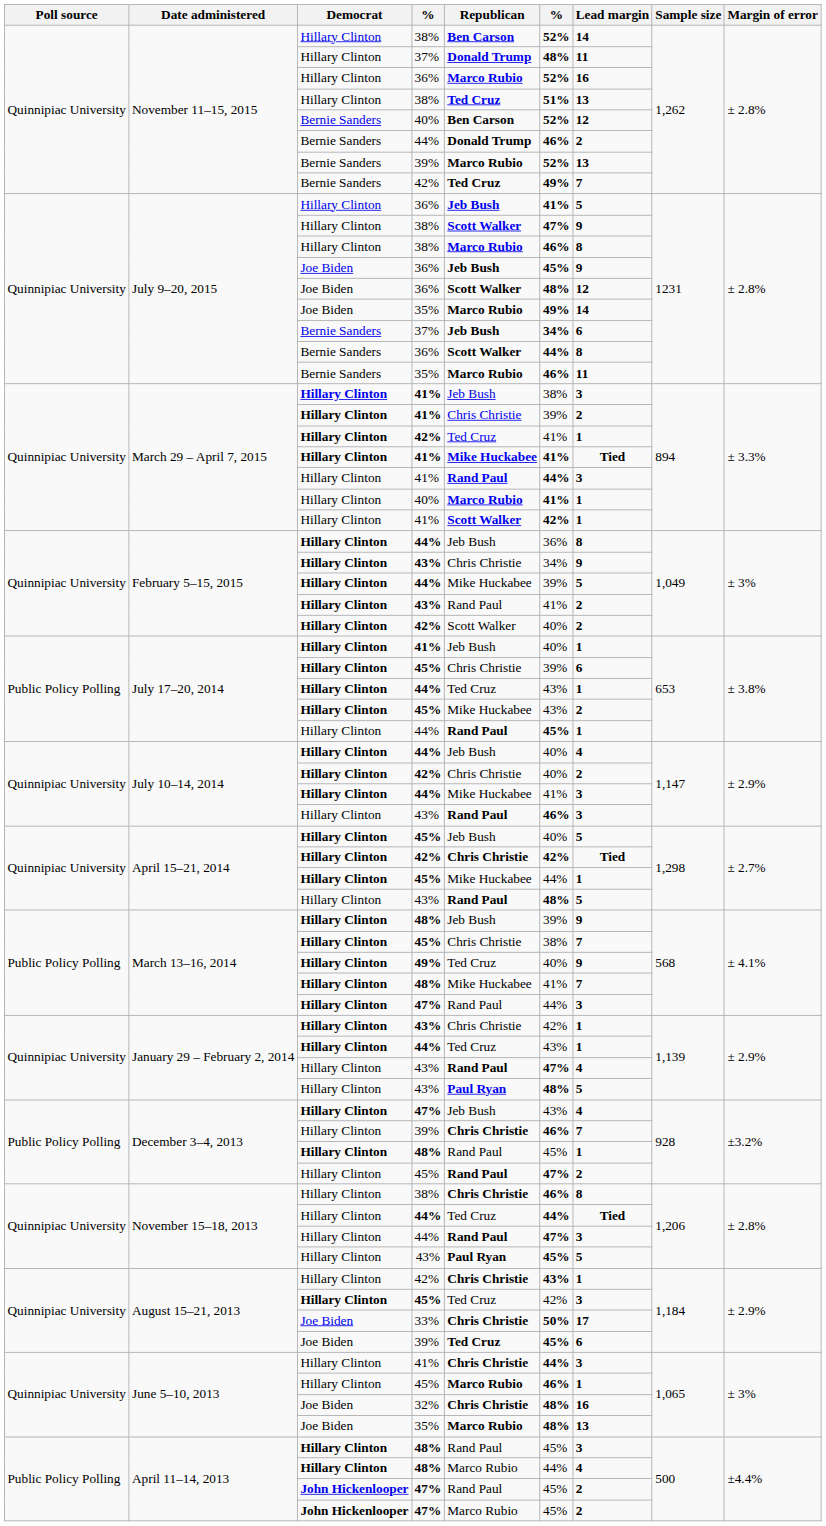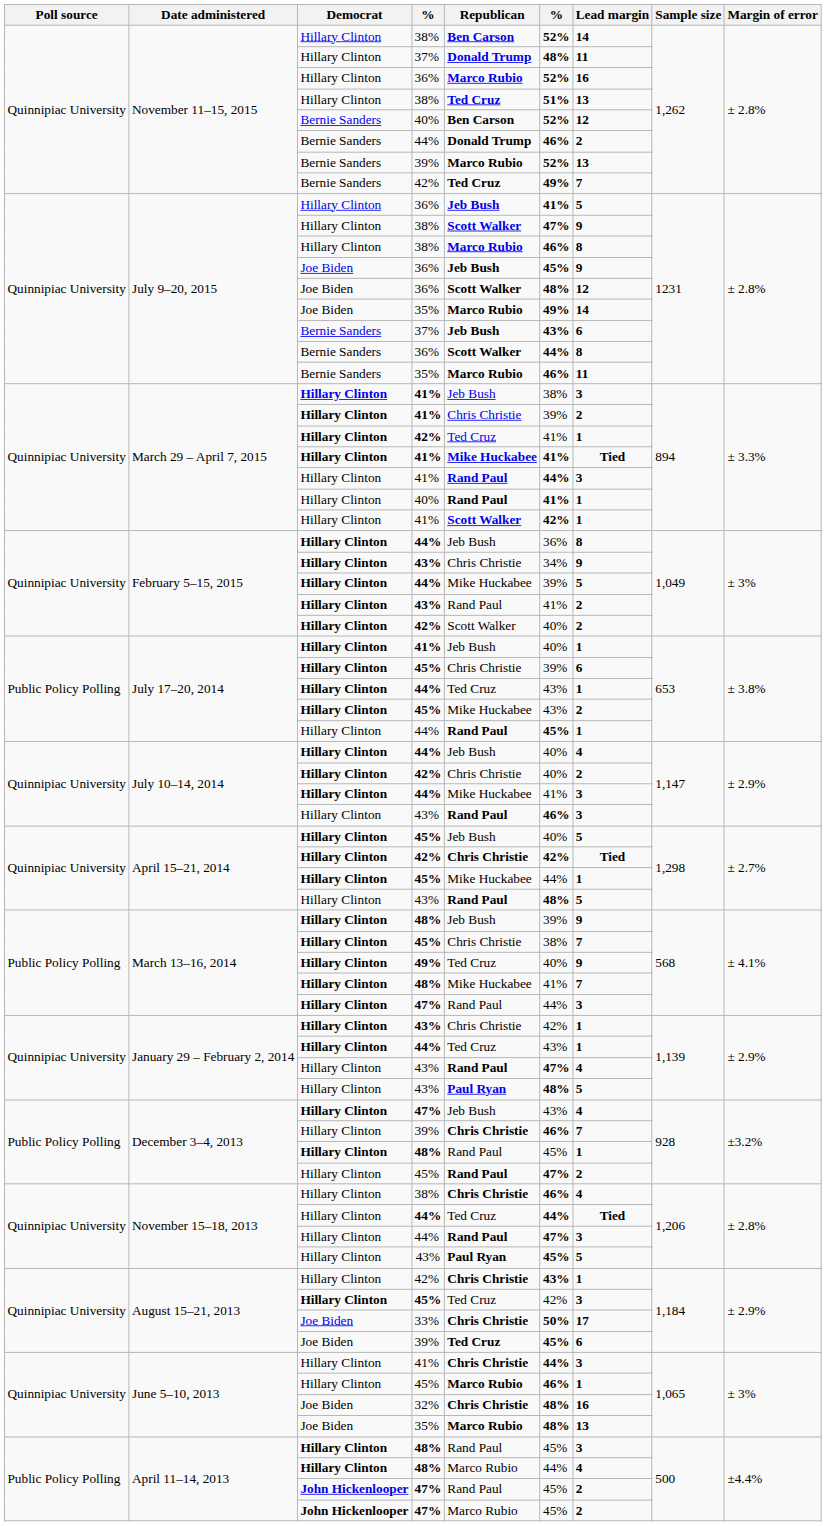July 9–20, 2015 / 37% | column 6: 34% -> 43%
March 29 – April 7, 2015 / 40% | Republican: Marco Rubio -> Rand Paul
November 15–18, 2013 / 38% | Lead margin: 8 -> 4
